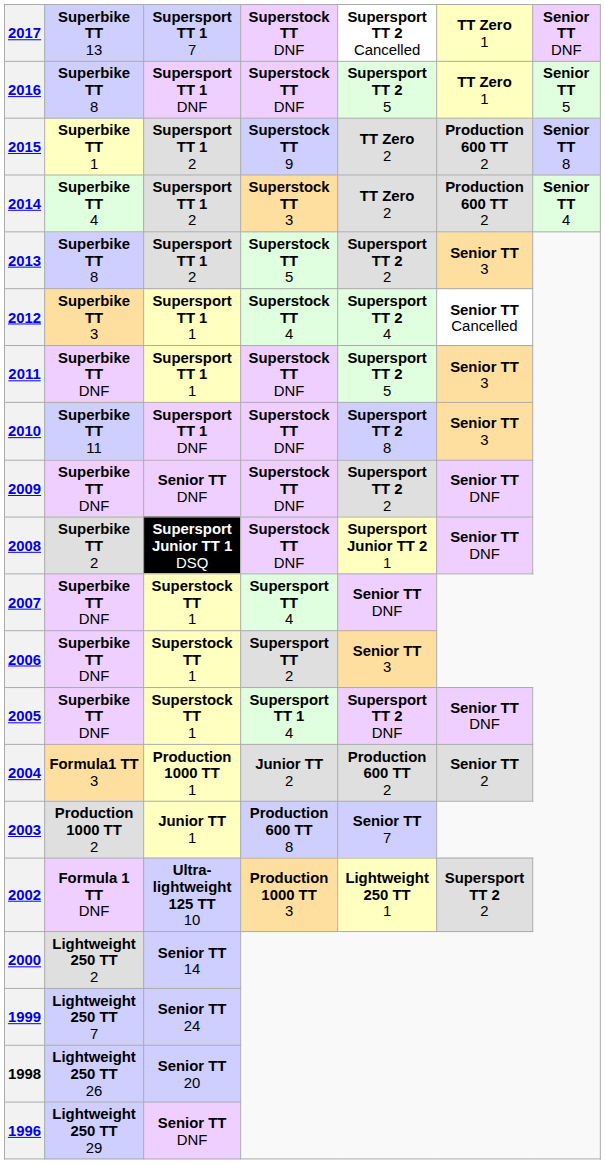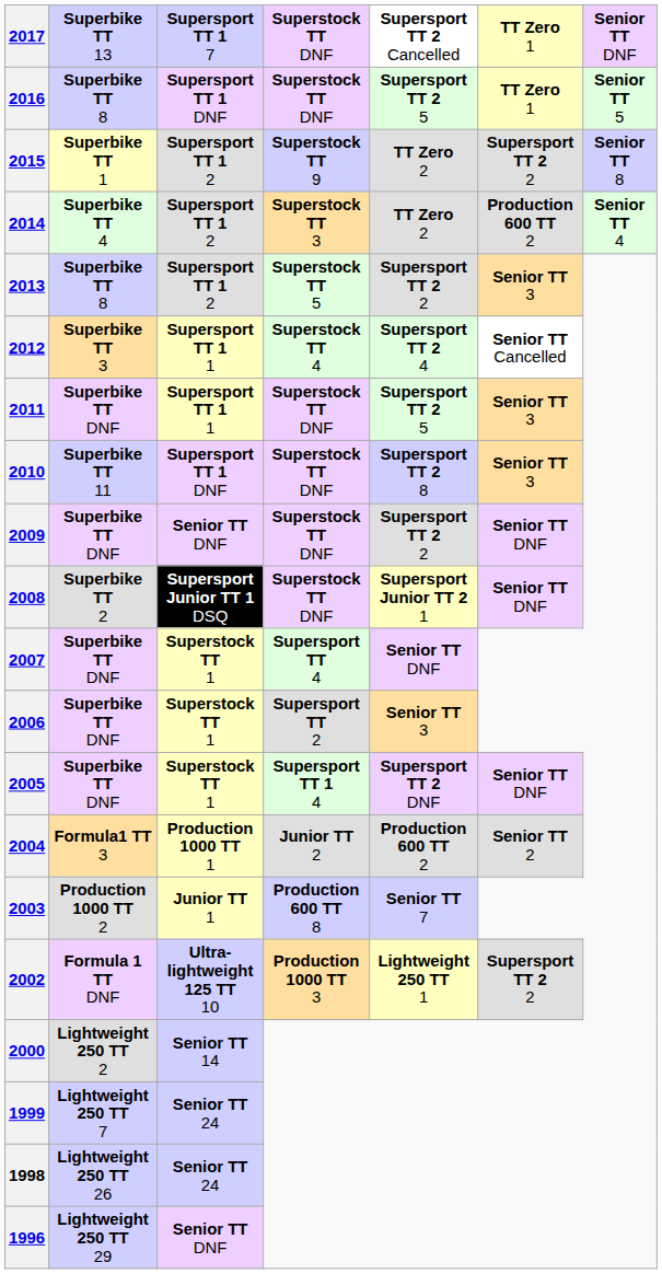2015 | column 6: Production 600 TT 2 -> Supersport TT 2 2
1998 | column 3: Senior TT 20 -> Senior TT 24
